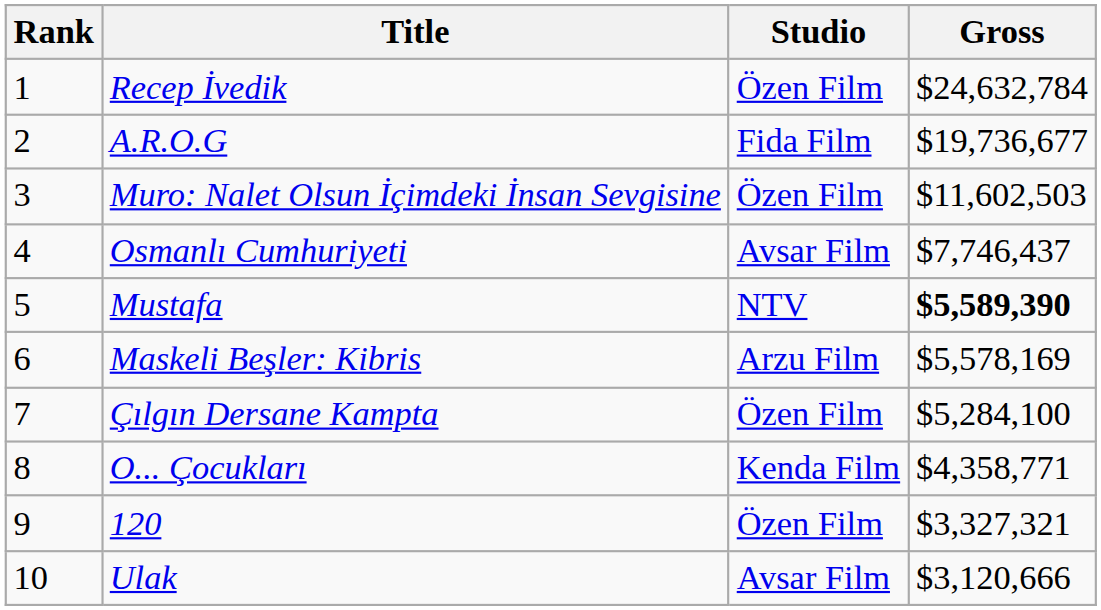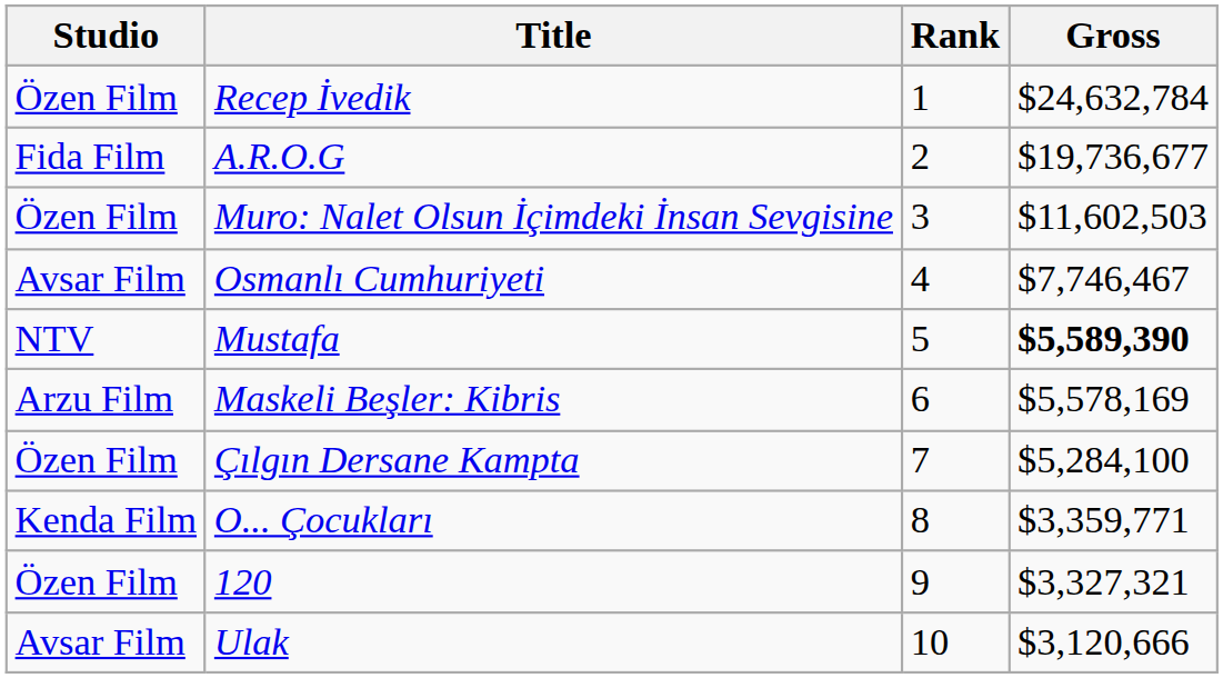columns swapped: Rank <-> Studio
Osmanlı Cumhuriyeti | Gross: $7,746,437 -> $7,746,467
O... Çocukları | Gross: $4,358,771 -> $3,359,771
